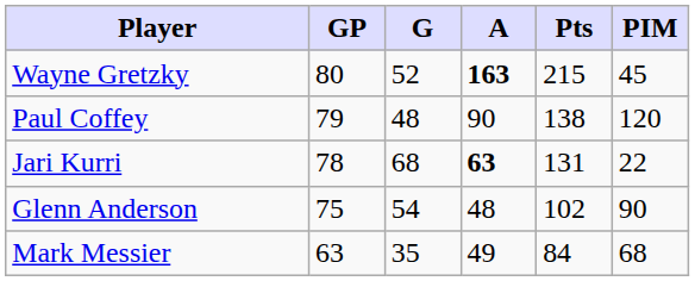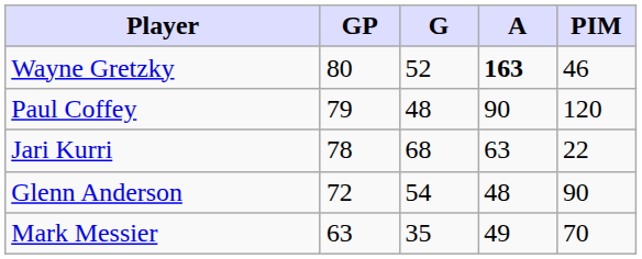- column: Pts | 215 | 138 | 131 | 102 | 84
Wayne Gretzky | PIM: 45 -> 46
Jari Kurri | A: bold -> normal
Glenn Anderson | GP: 75 -> 72
Mark Messier | PIM: 68 -> 70
